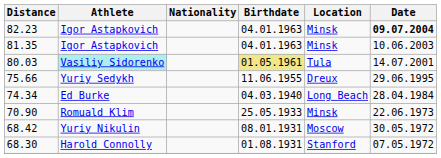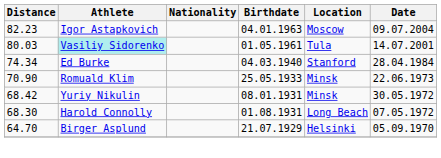82.23 | Location: Minsk -> Moscow
82.23 | Date: bold -> normal
- row: 81.35 | Igor Astapkovich | 04.01.1963 | Minsk | 10.06.2003
80.03 | Birthdate: khaki background -> no background
- row: 75.66 | Yuriy Sedykh | 11.06.1955 | Dreux | 29.06.1995
74.34 | Location: Long Beach -> Stanford
68.42 | Location: Moscow -> Minsk
68.30 | Location: Stanford -> Long Beach
+ row: 64.70 | Birger Asplund | 21.07.1929 | Helsinki | 05.09.1970
